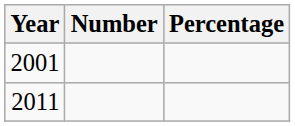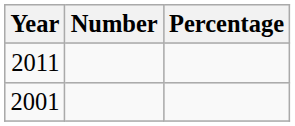rows swapped: 2001 <-> 2011
